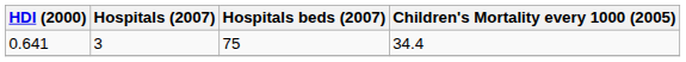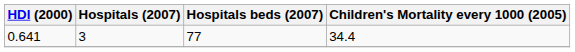0.641 | Hospitals beds (2007): 75 -> 77
